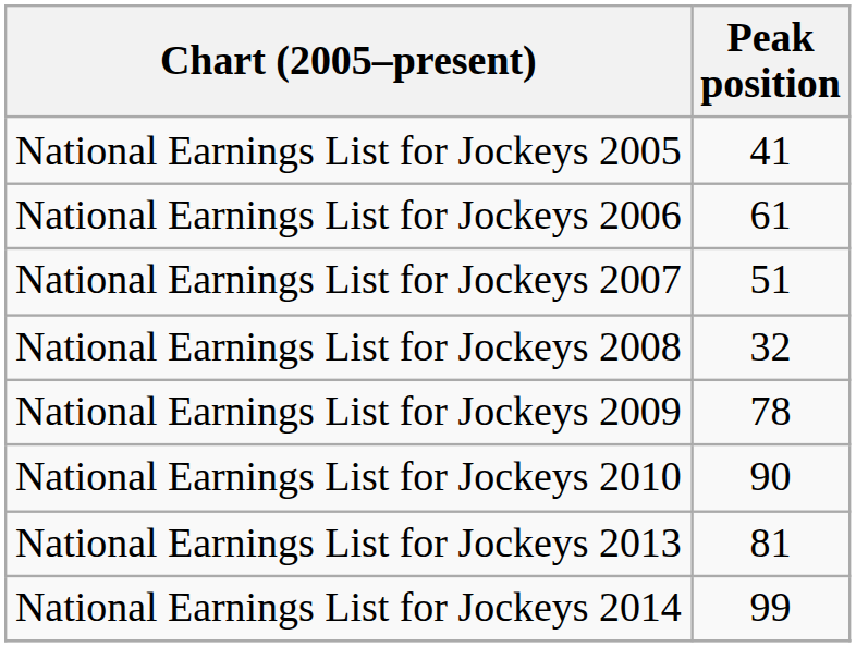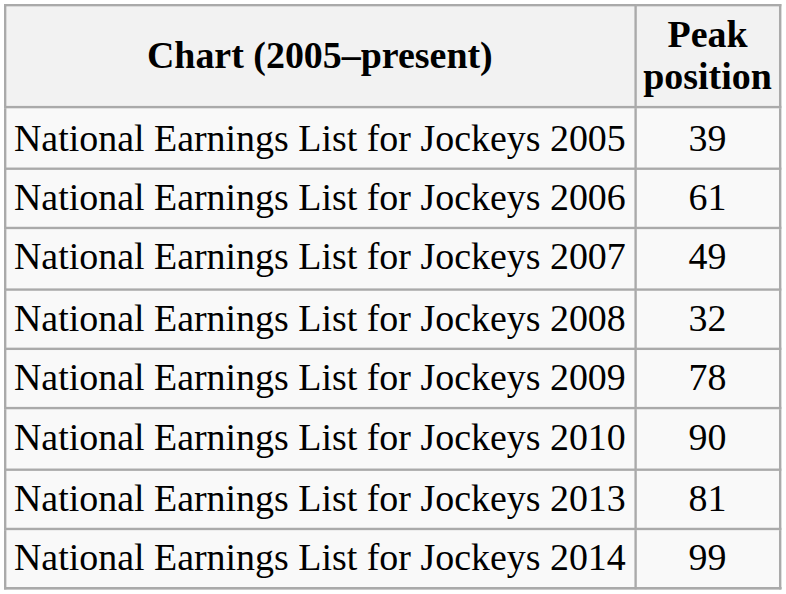National Earnings List for Jockeys 2005 | Peak position: 41 -> 39
National Earnings List for Jockeys 2007 | Peak position: 51 -> 49
